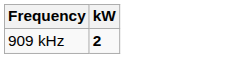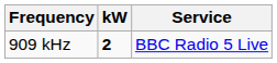+ column: Service | BBC Radio 5 Live
